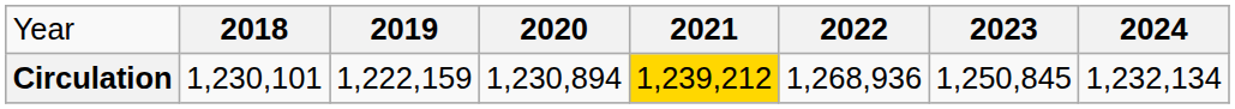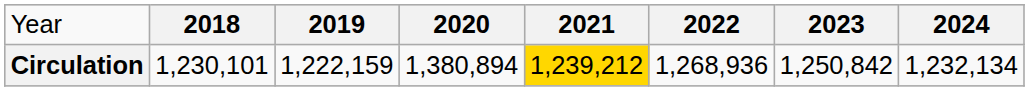Circulation | column 4: 1,230,894 -> 1,380,894
Circulation | column 7: 1,250,845 -> 1,250,842
